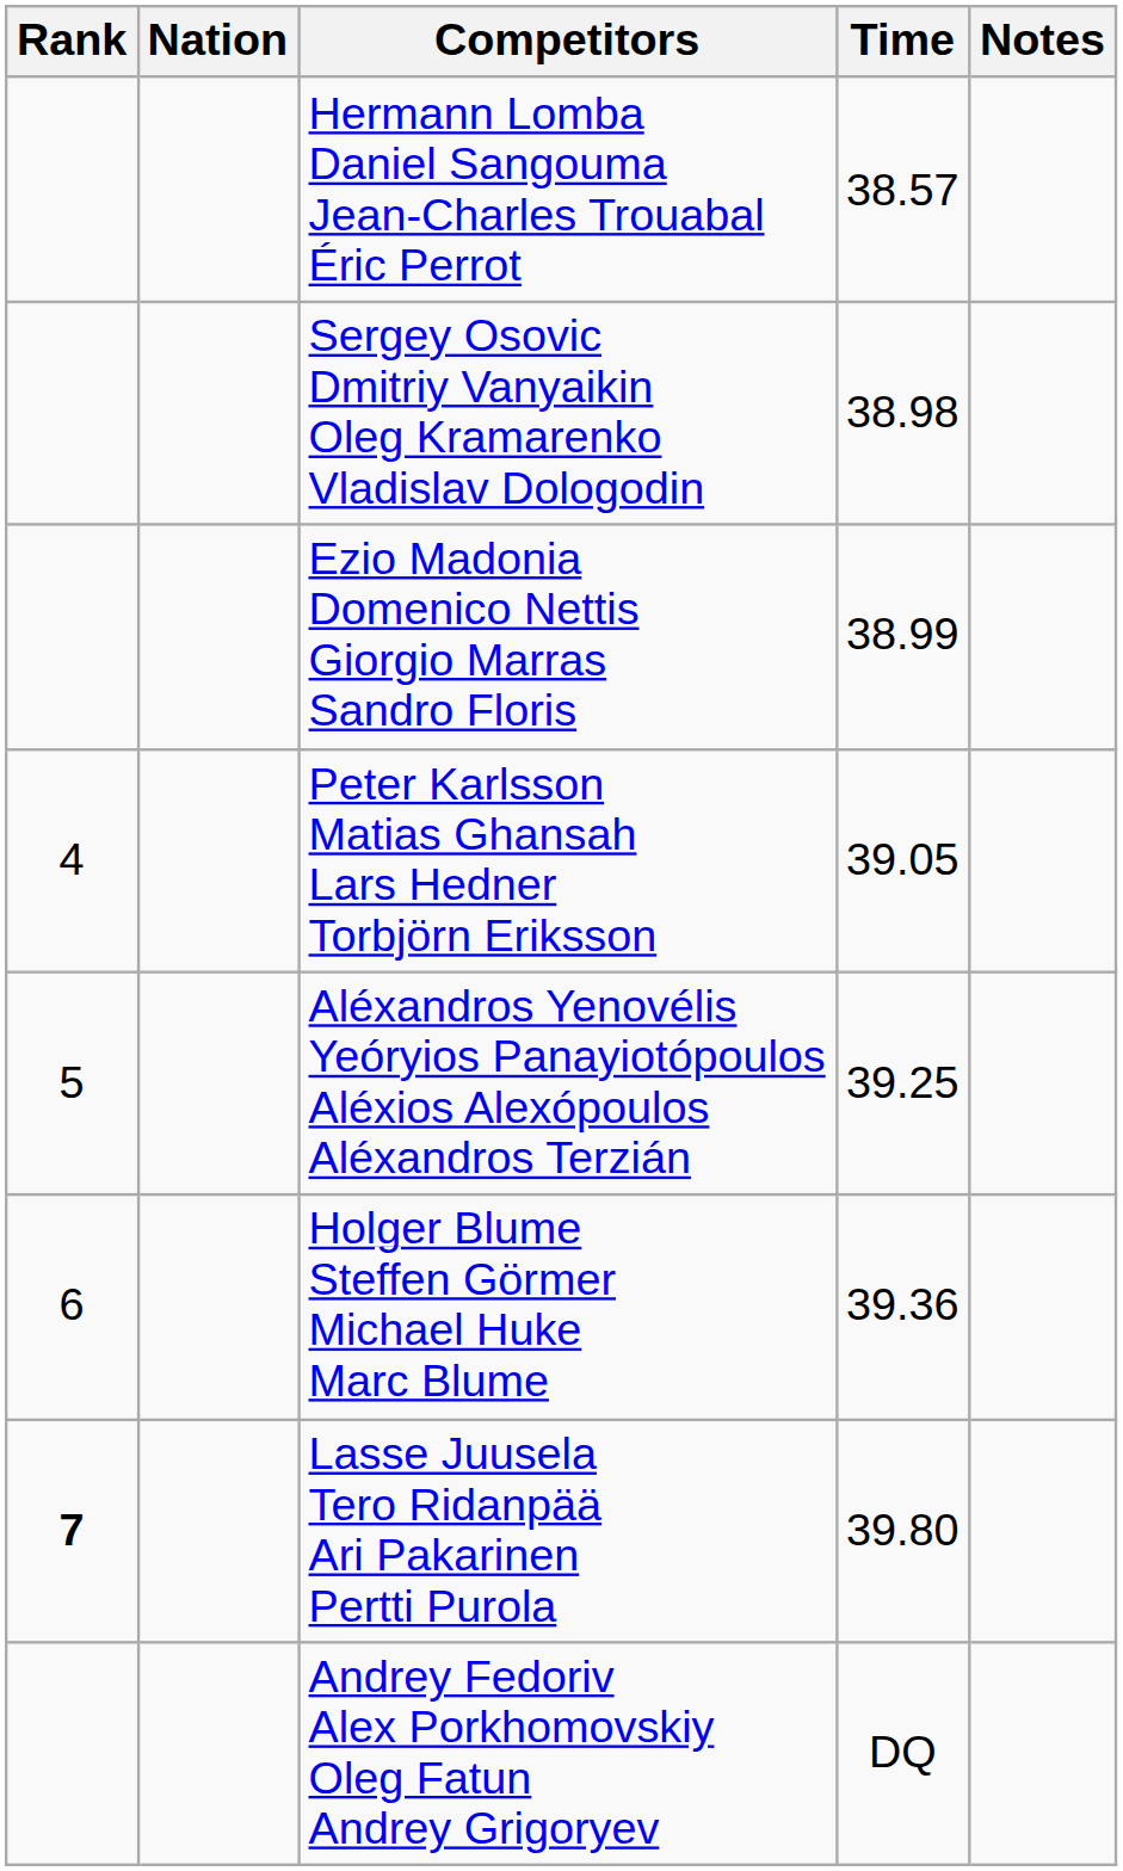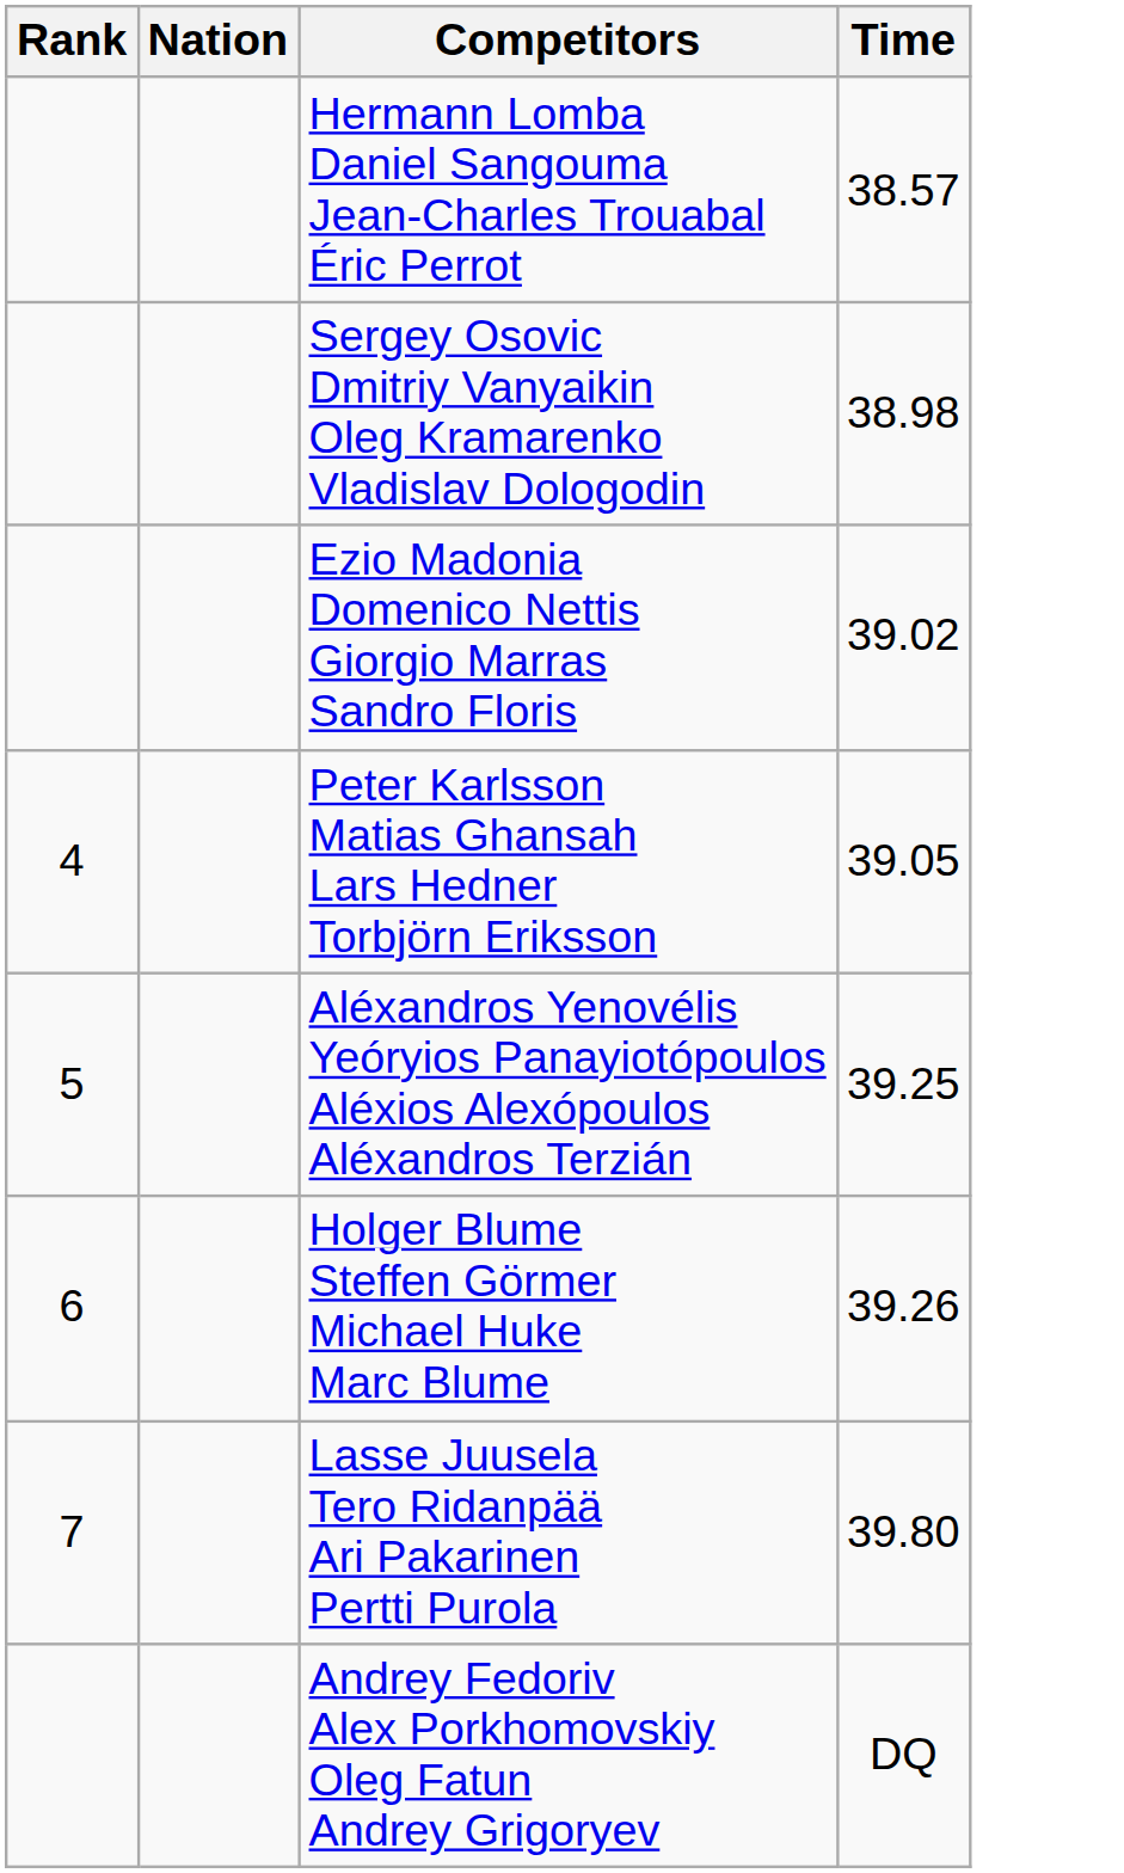- column: Notes
Ezio Madonia Domenico Nettis Giorgio Marras Sandro Floris | Time: 38.99 -> 39.02
Holger Blume Steffen Görmer Michael Huke Marc Blume | Time: 39.36 -> 39.26
Lasse Juusela Tero Ridanpää Ari Pakarinen Pertti Purola | Rank: bold -> normal
